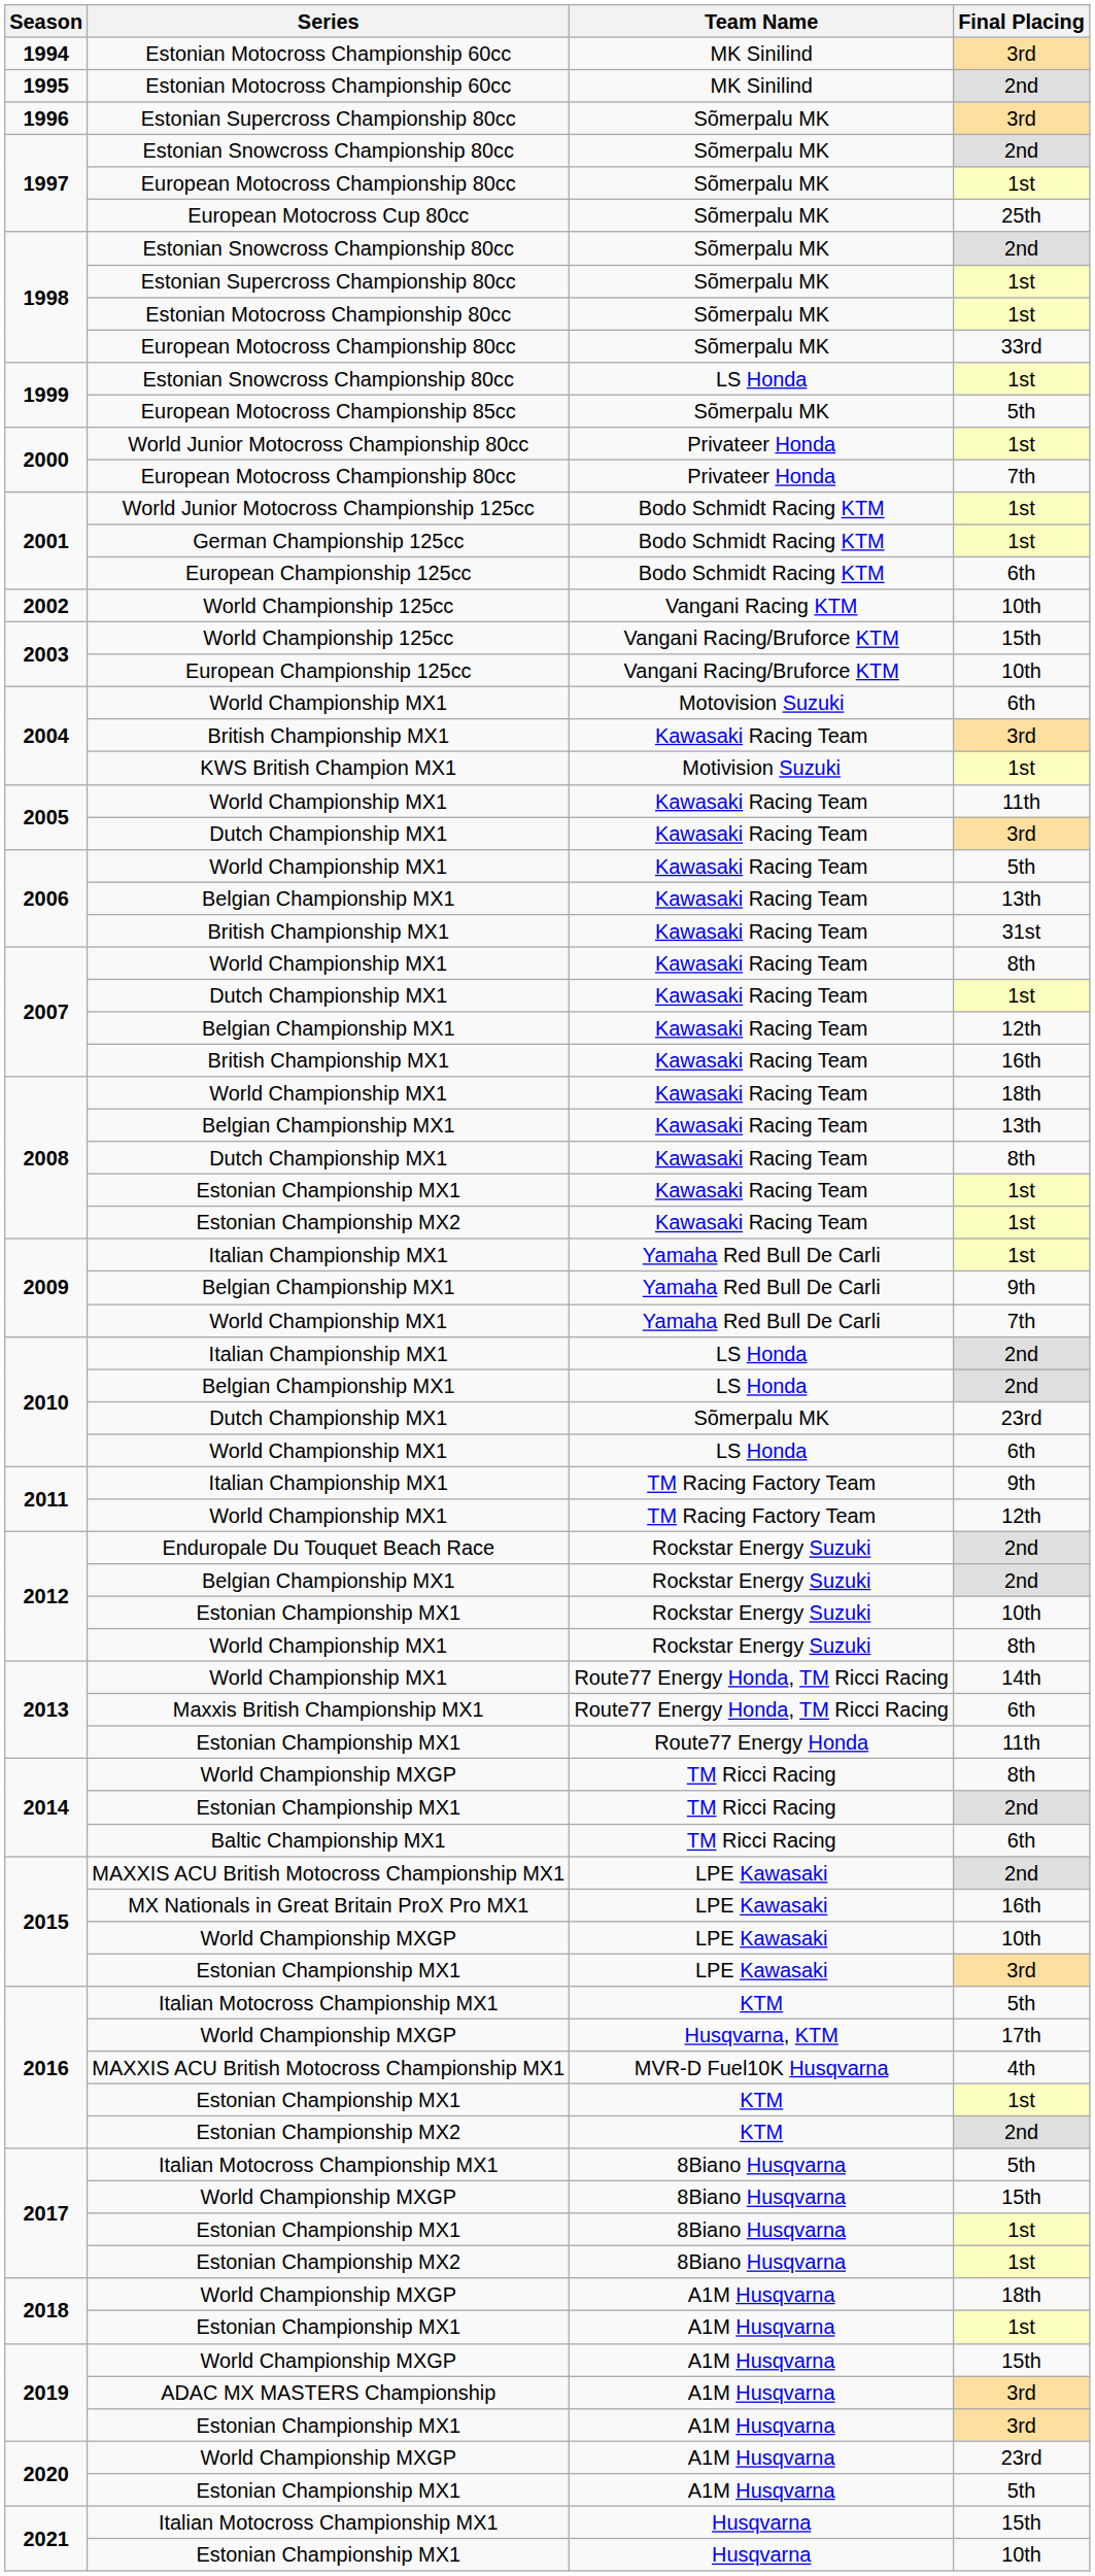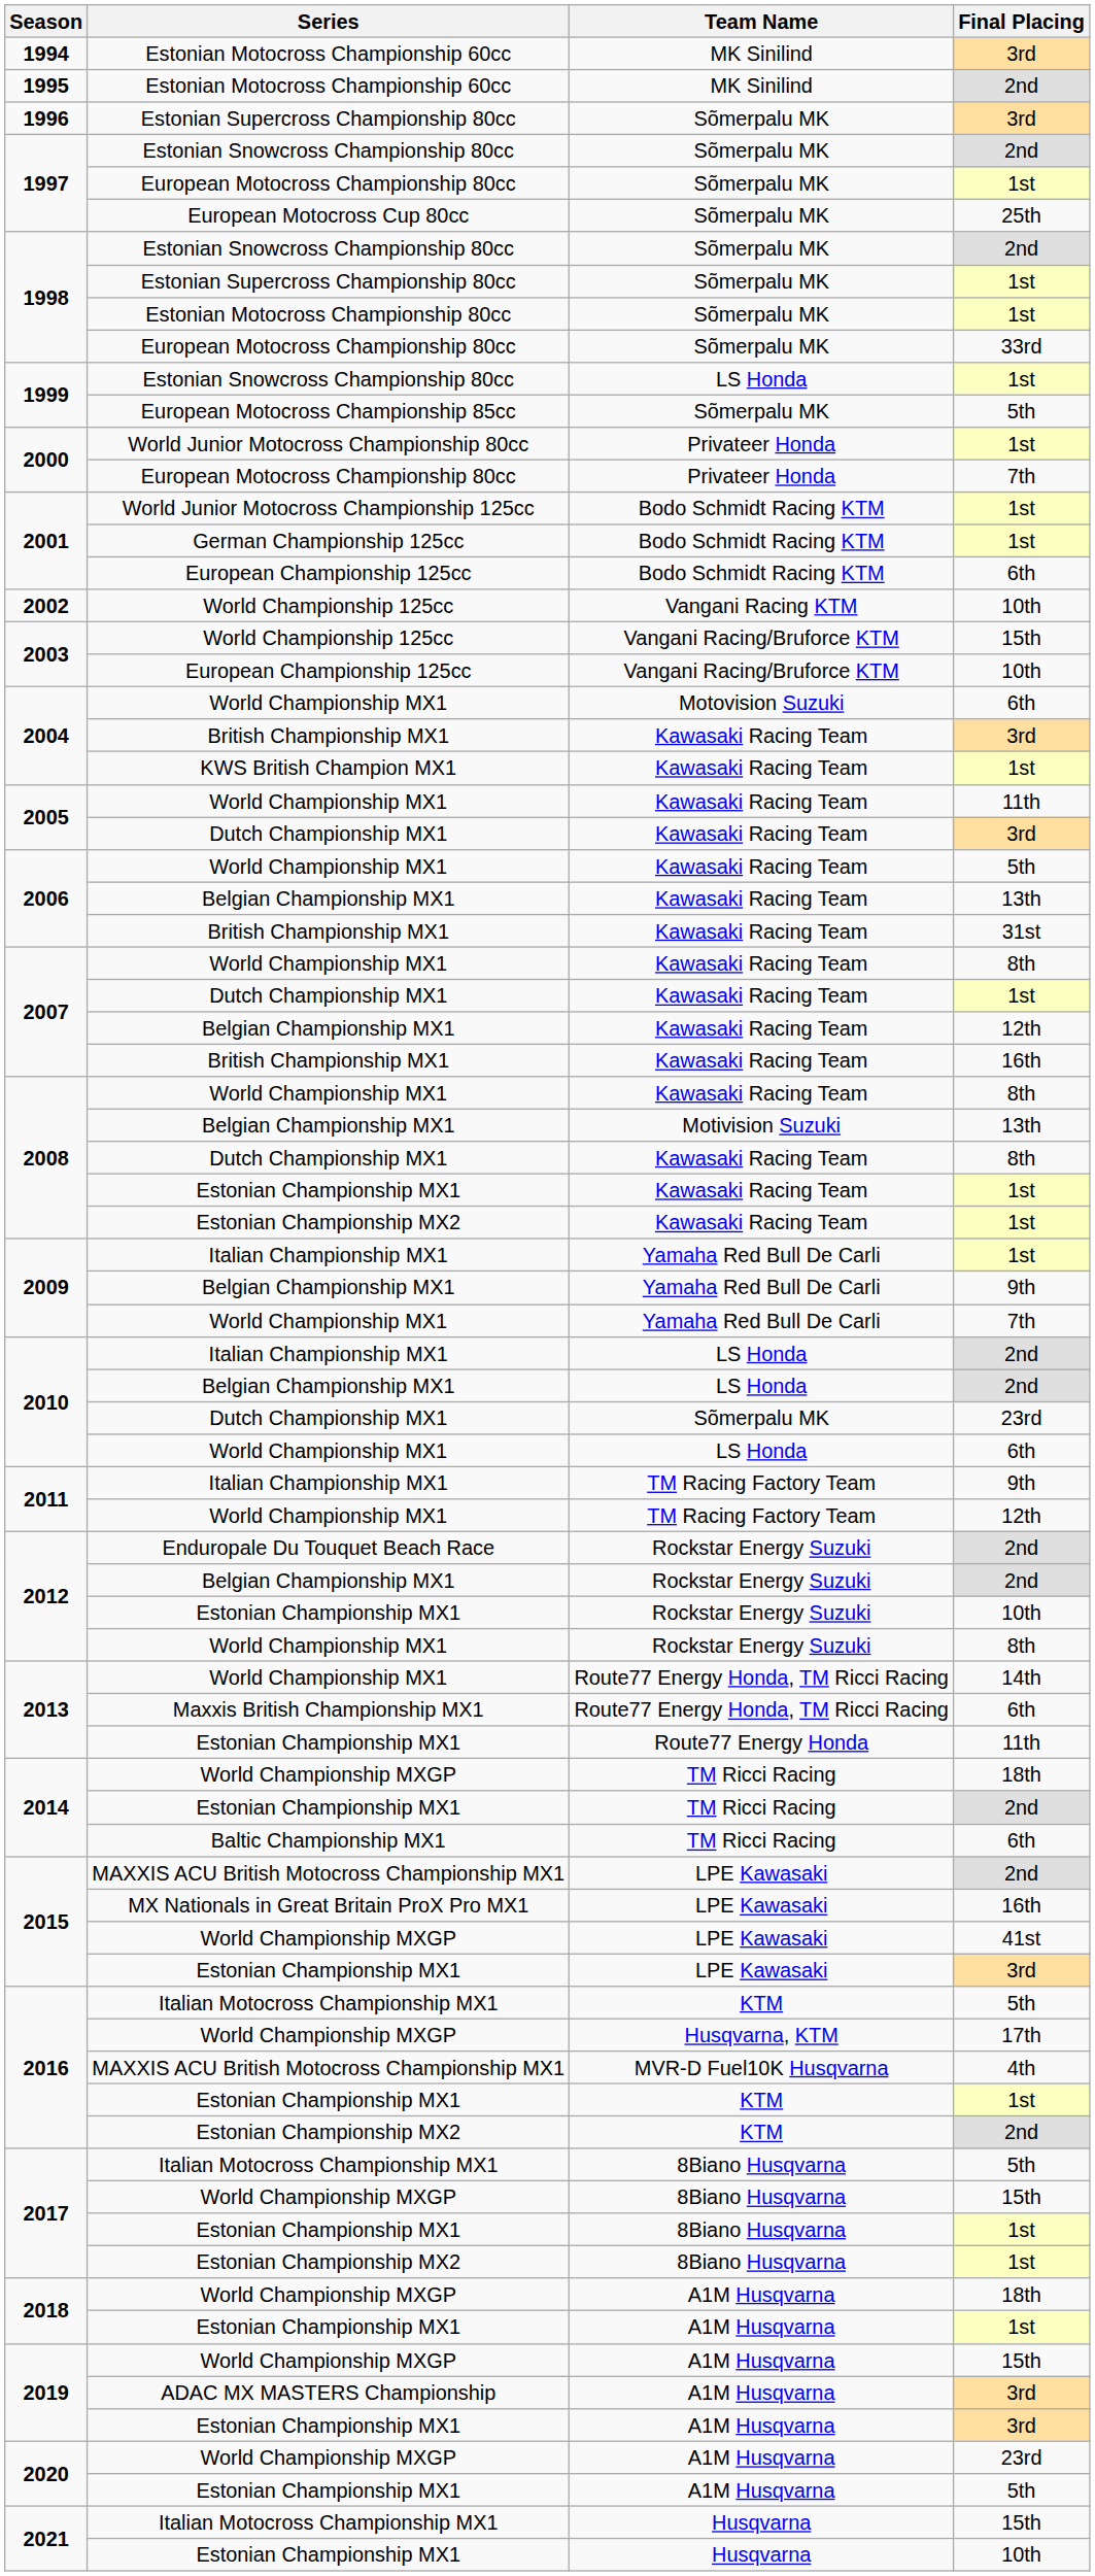2004 / KWS British Champion MX1 | Team Name: Motivision Suzuki -> Kawasaki Racing Team
2008 / World Championship MX1 | Final Placing: 18th -> 8th
2008 / Belgian Championship MX1 | Team Name: Kawasaki Racing Team -> Motivision Suzuki
2014 / World Championship MXGP | Final Placing: 8th -> 18th
2015 / World Championship MXGP | Final Placing: 10th -> 41st
